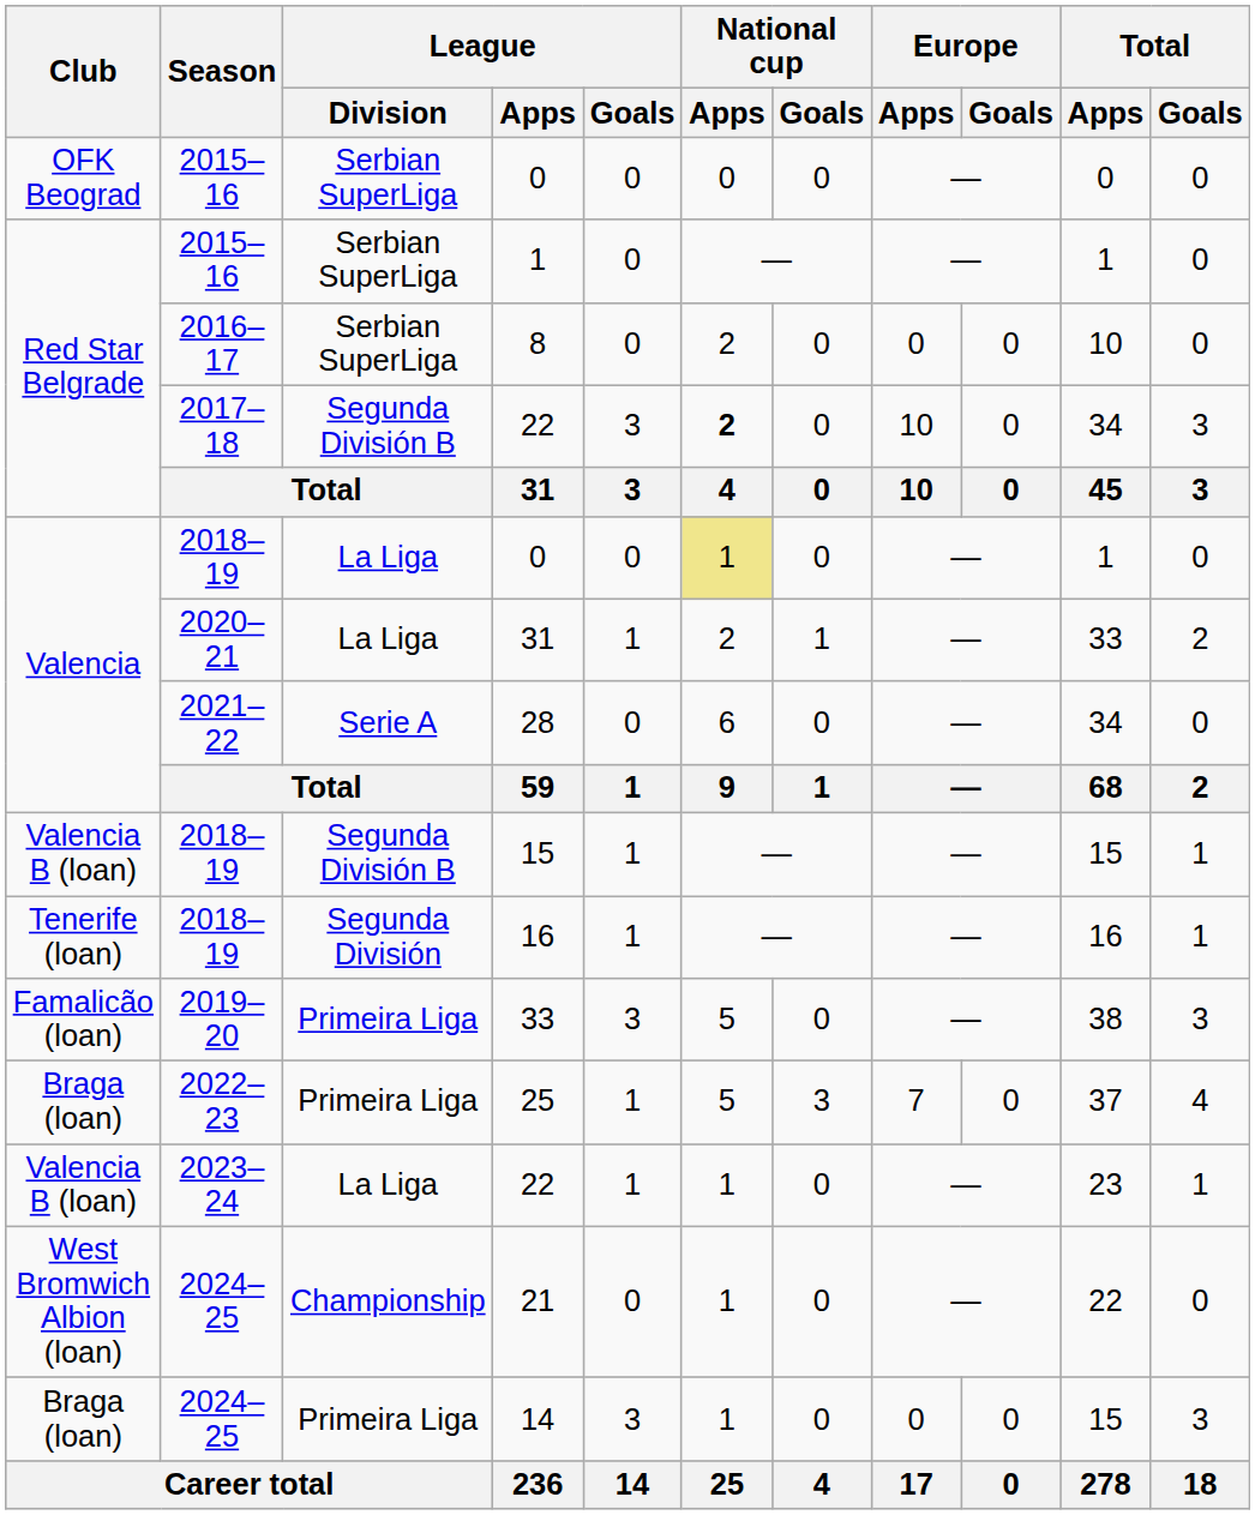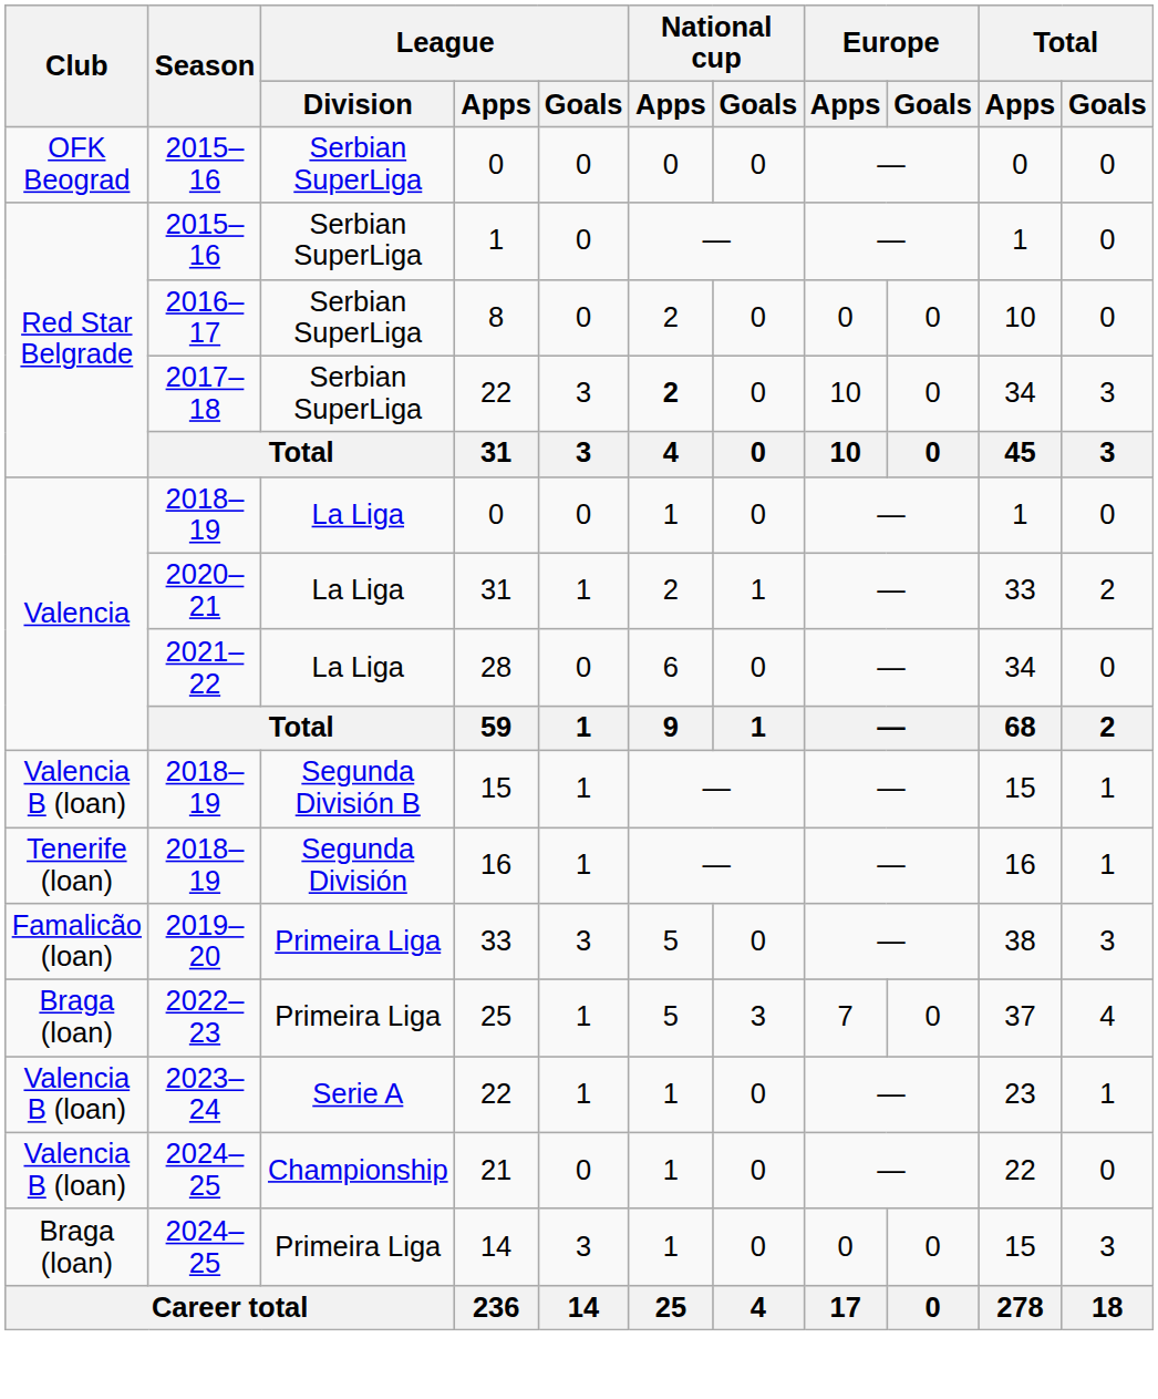2017–18 / 22 | League / Division: Segunda División B -> Serbian SuperLiga
2018–19 / 0 | National cup / Apps: khaki background -> no background
28 | League / Division: Serie A -> La Liga
2023–24 / 22 | League / Division: La Liga -> Serie A
21 | Club: West Bromwich Albion (loan) -> Valencia B (loan)
